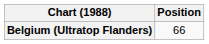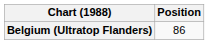Belgium (Ultratop Flanders) | Position: 66 -> 86
